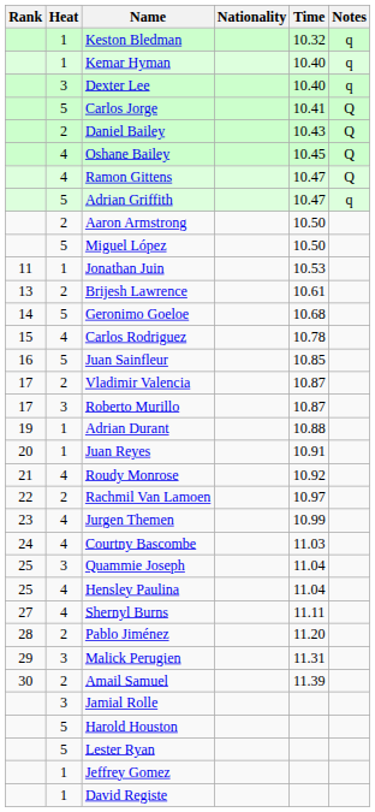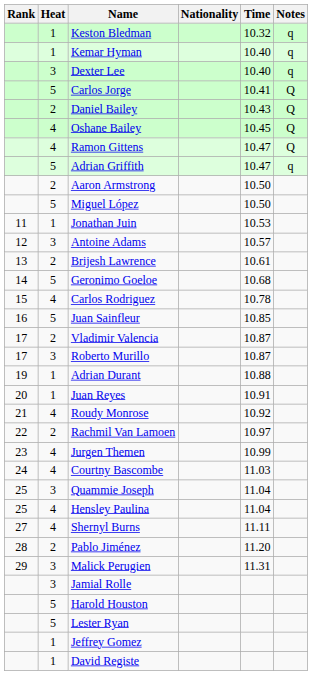+ row: 12 | 3 | Antoine Adams | 10.57
- row: 30 | 2 | Amail Samuel | 11.39
